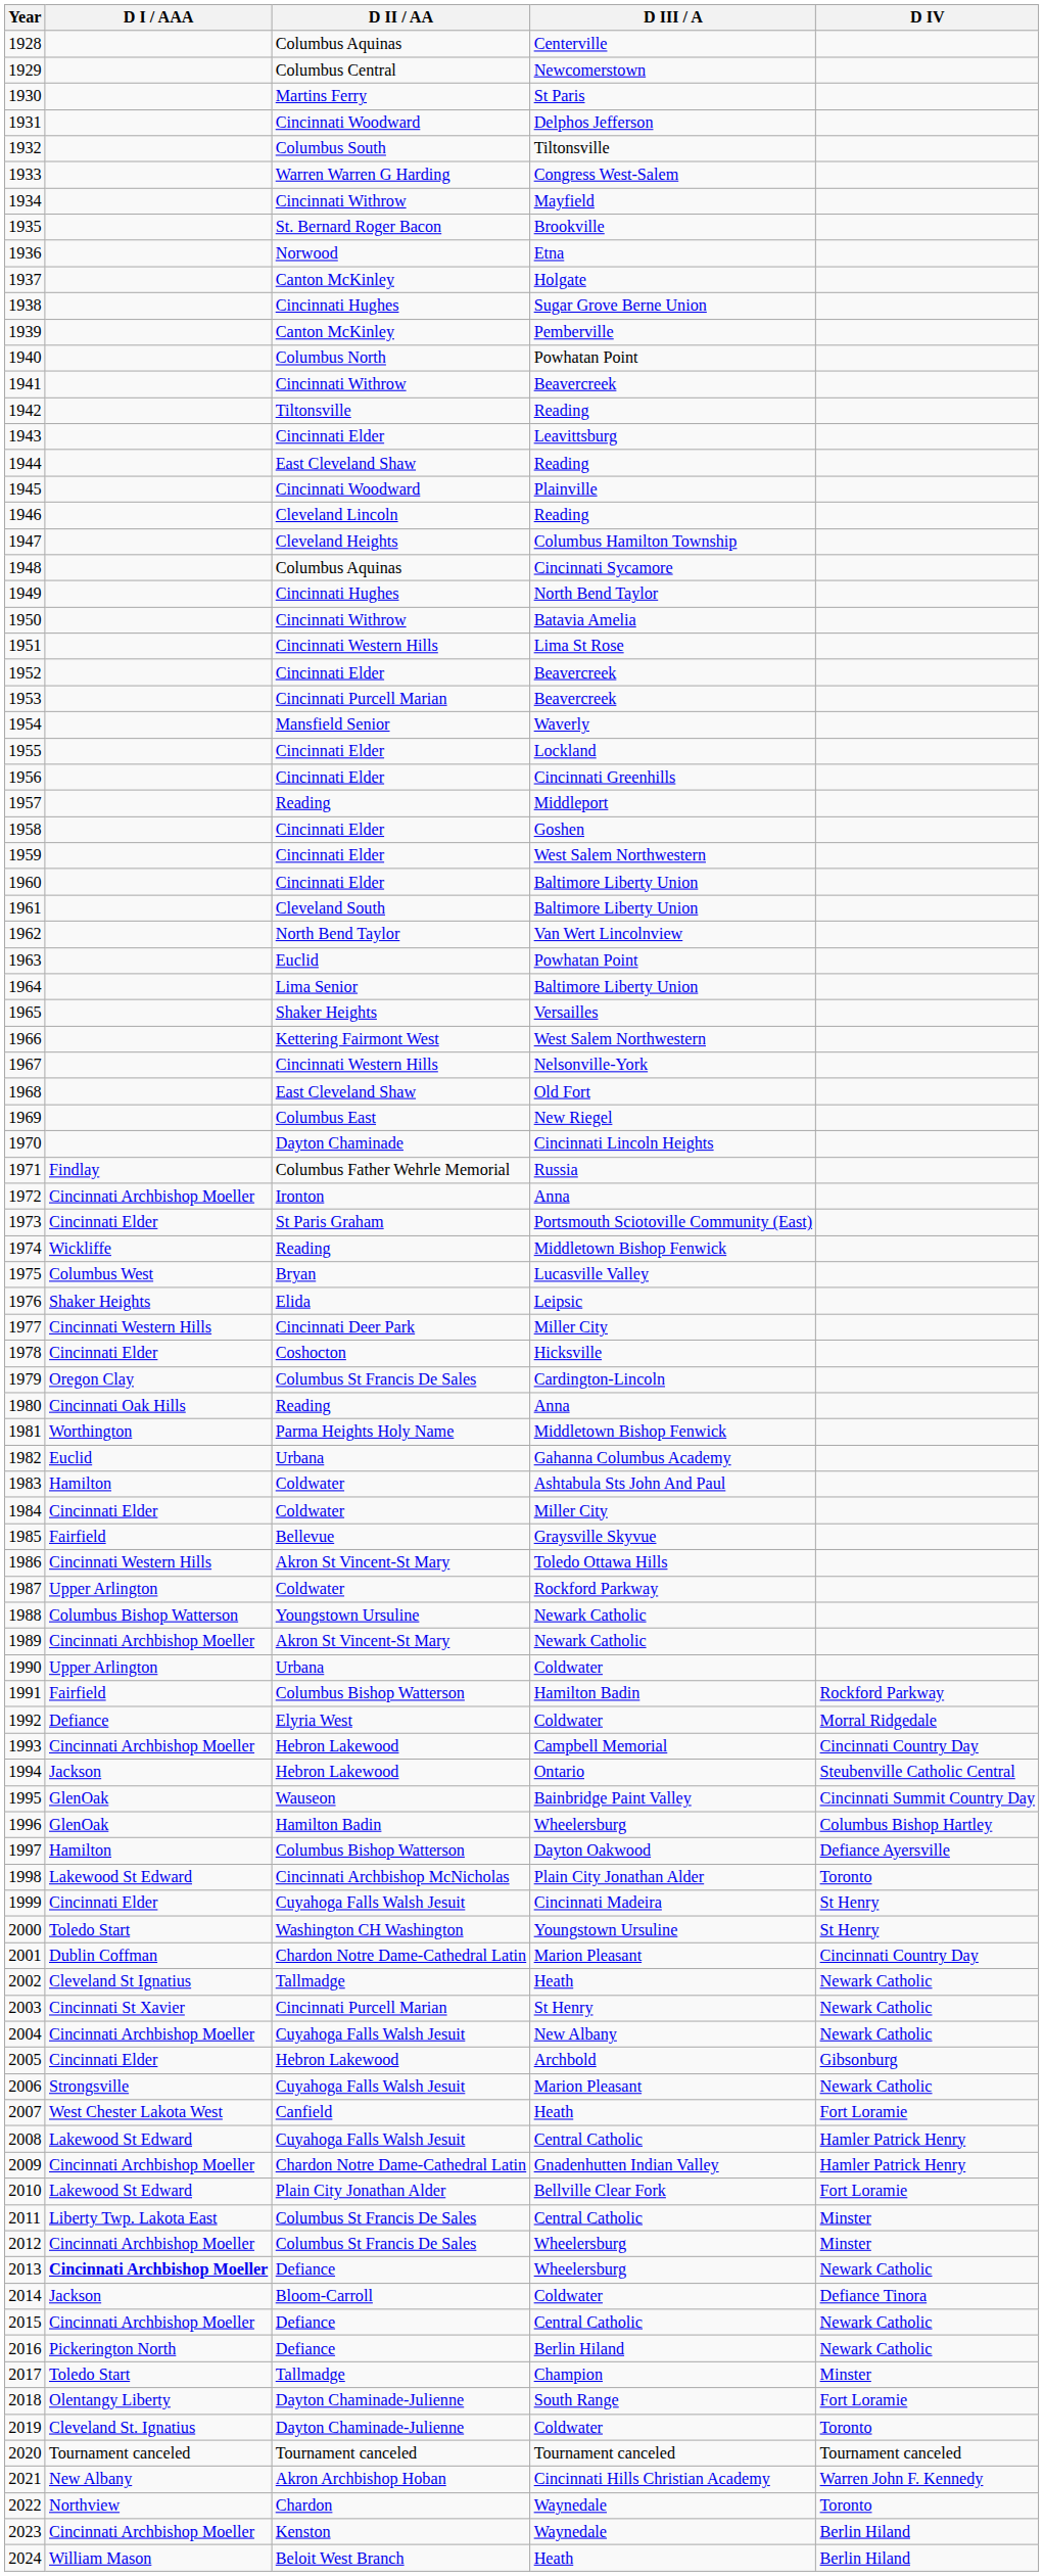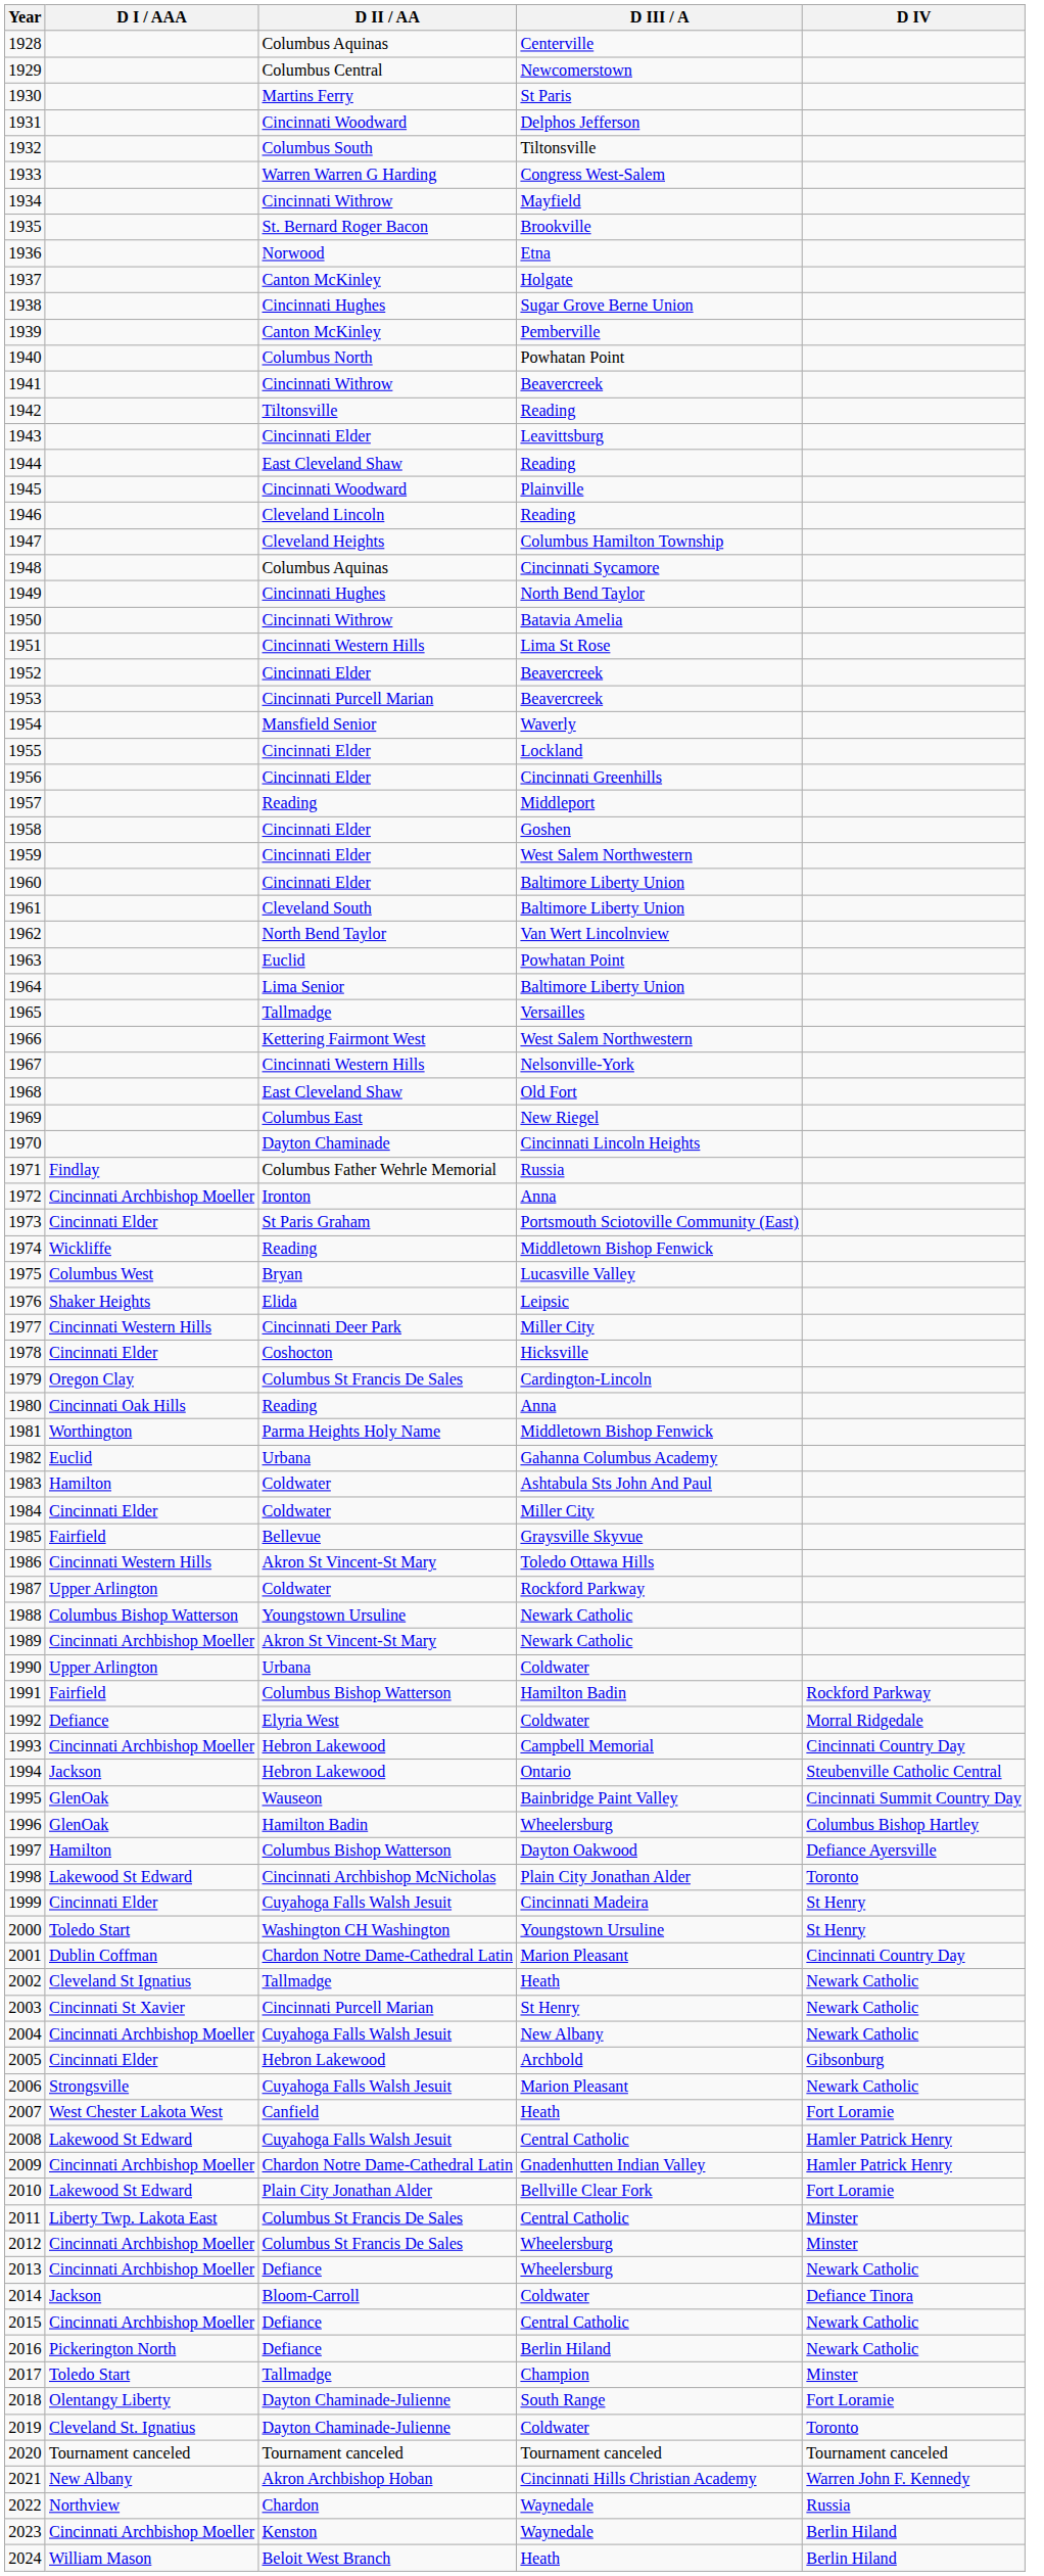1965 | D II / AA: Shaker Heights -> Tallmadge
2013 | D I / AAA: bold -> normal
2022 | D IV: Toronto -> Russia
